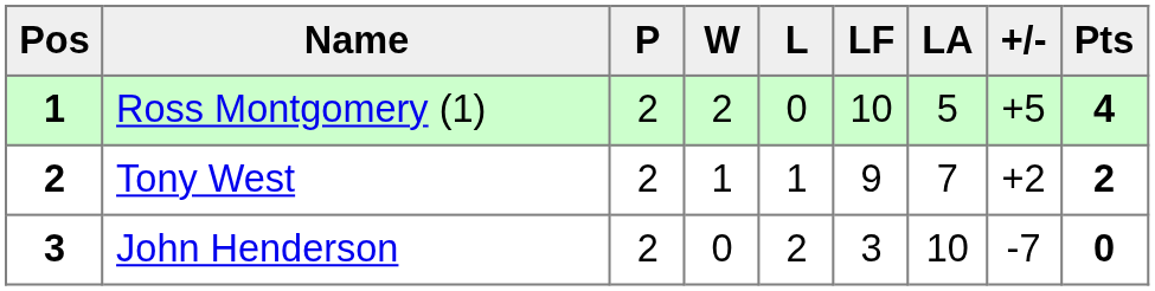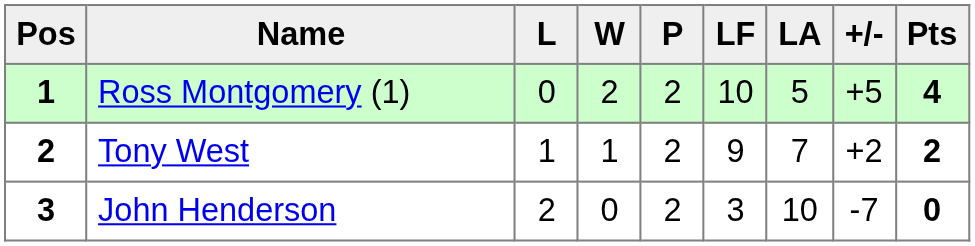columns swapped: P <-> L
